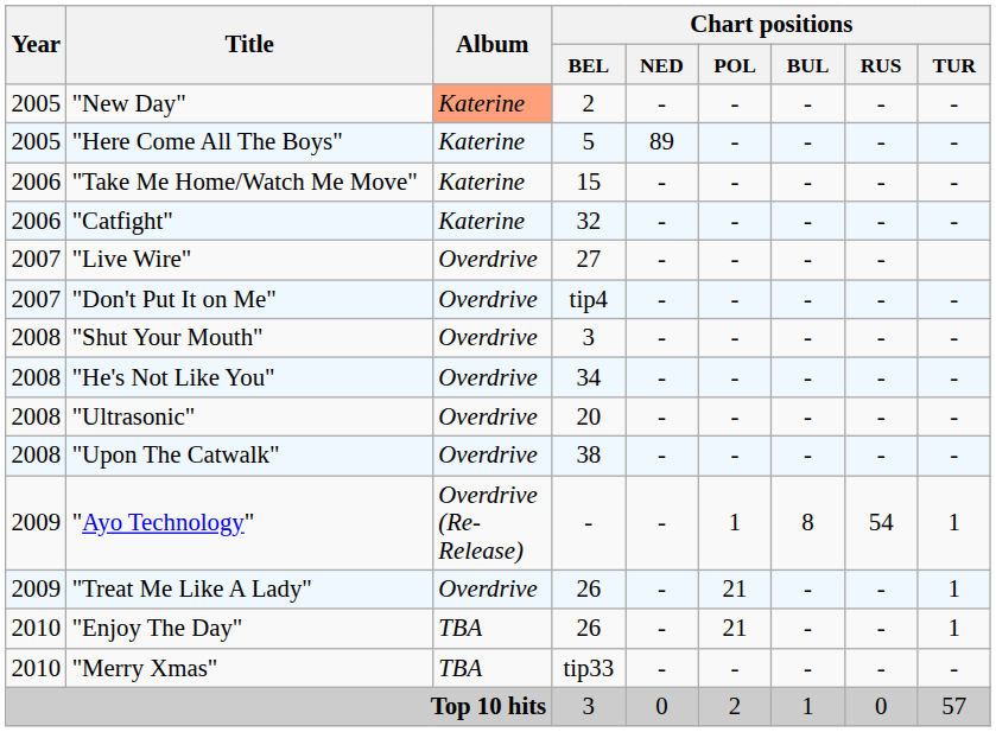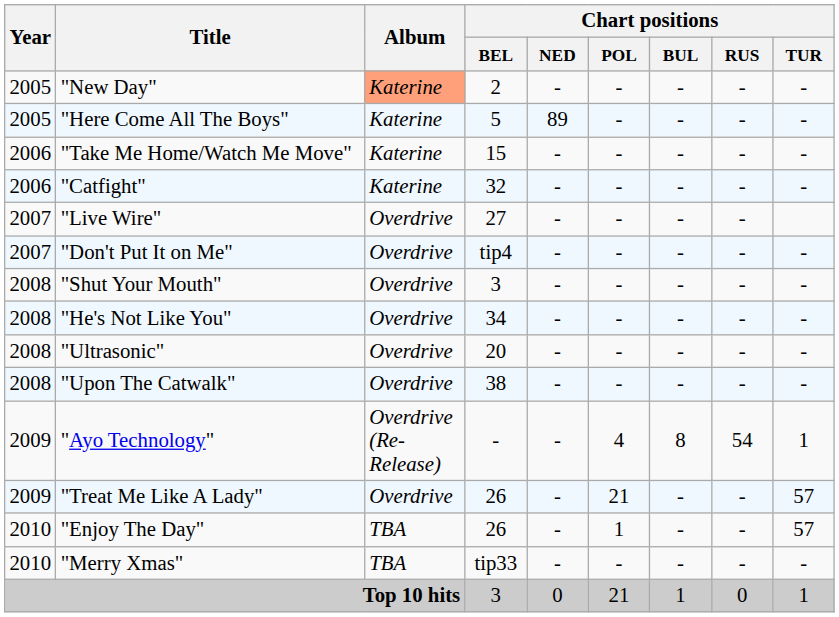"Ayo Technology" | Chart positions / POL: 1 -> 4
"Treat Me Like A Lady" | Chart positions / TUR: 1 -> 57
"Enjoy The Day" | Chart positions / POL: 21 -> 1
"Enjoy The Day" | Chart positions / TUR: 1 -> 57
Top 10 hits | Chart positions / POL: 2 -> 21
Top 10 hits | Chart positions / TUR: 57 -> 1
